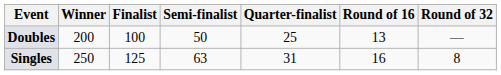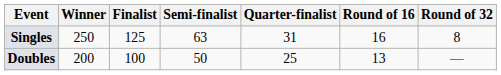rows swapped: Singles <-> Doubles
